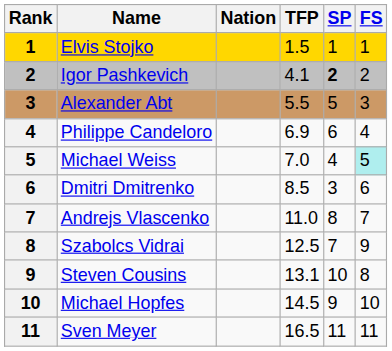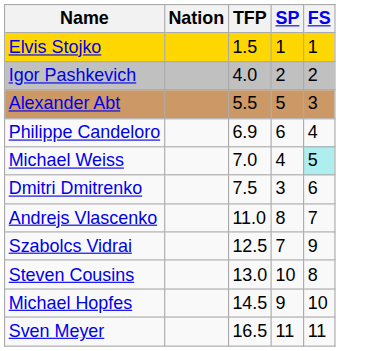- column: Rank | 1 | 2 | 3 | 4 | 5 | 6 | 7 | 8 | 9 | 10 | 11
Igor Pashkevich | TFP: 4.1 -> 4.0
Igor Pashkevich | SP: bold -> normal
Dmitri Dmitrenko | TFP: 8.5 -> 7.5
Steven Cousins | TFP: 13.1 -> 13.0
